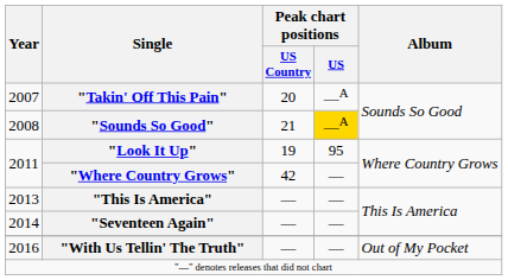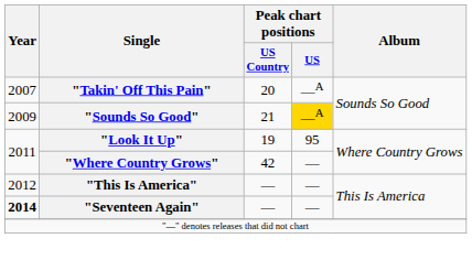"Sounds So Good" | Year: 2008 -> 2009
"This Is America" | Year: 2013 -> 2012
"Seventeen Again" | Year: normal -> bold
- row: 2016 | "With Us Tellin' The Truth" | — | — | Out of My Pocket
